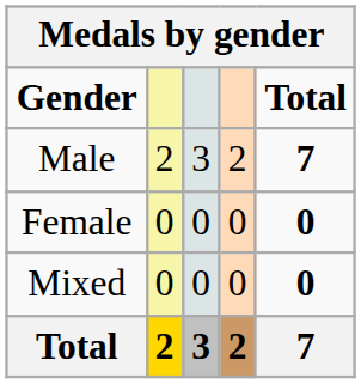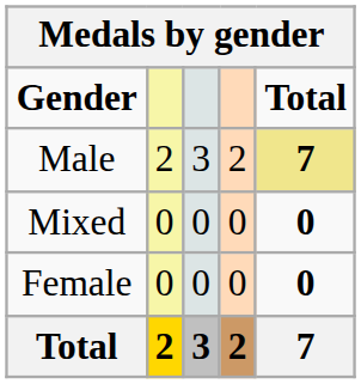Male | Total: no background -> khaki background
rows swapped: Female <-> Mixed
